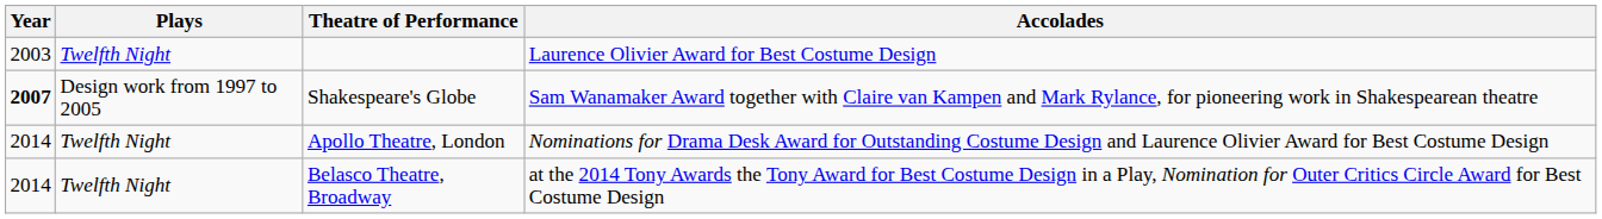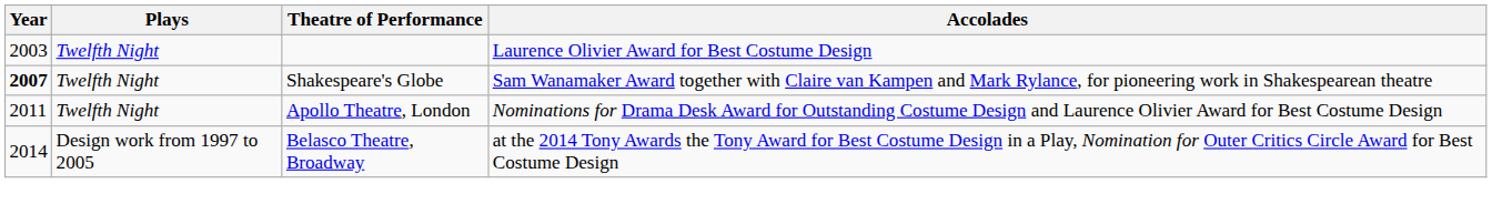Shakespeare's Globe | Plays: Design work from 1997 to 2005 -> Twelfth Night
Apollo Theatre, London | Year: 2014 -> 2011
Belasco Theatre, Broadway | Plays: Twelfth Night -> Design work from 1997 to 2005
